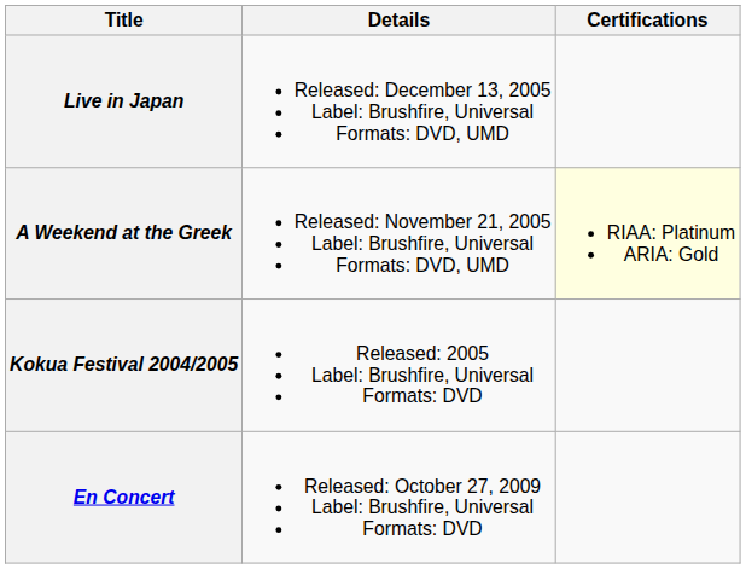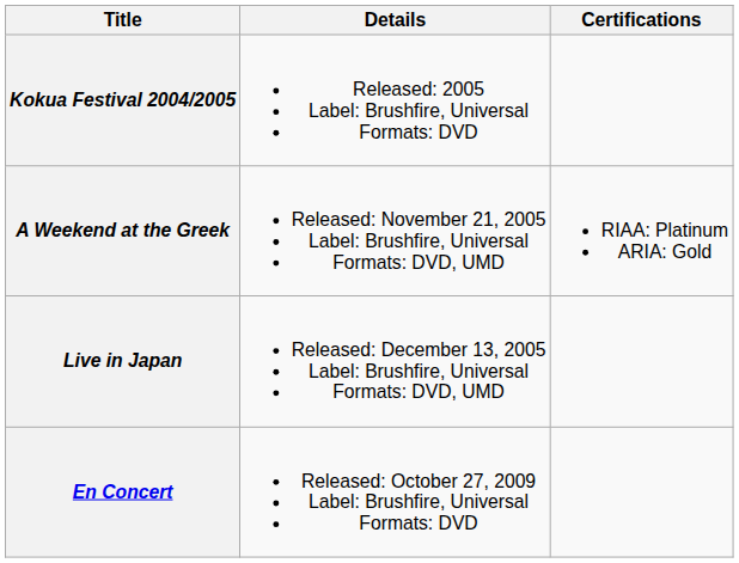rows swapped: Kokua Festival 2004/2005 <-> Live in Japan
A Weekend at the Greek | Certifications: lightyellow background -> no background
